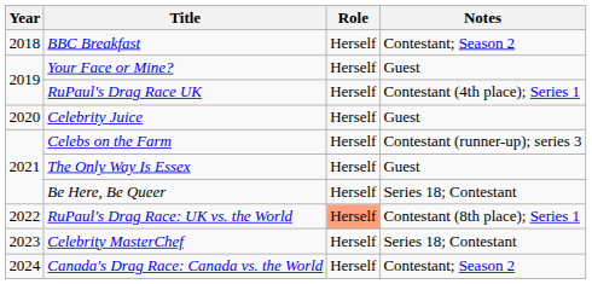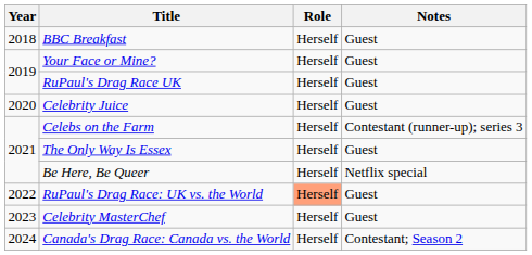BBC Breakfast | Notes: Contestant; Season 2 -> Guest
RuPaul's Drag Race UK | Notes: Contestant (4th place); Series 1 -> Guest
Be Here, Be Queer | Notes: Series 18; Contestant -> Netflix special
RuPaul's Drag Race: UK vs. the World | Notes: Contestant (8th place); Series 1 -> Guest
Celebrity MasterChef | Notes: Series 18; Contestant -> Guest
